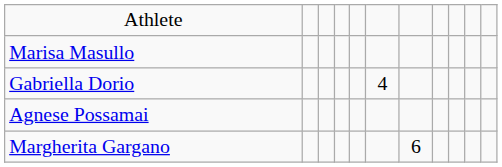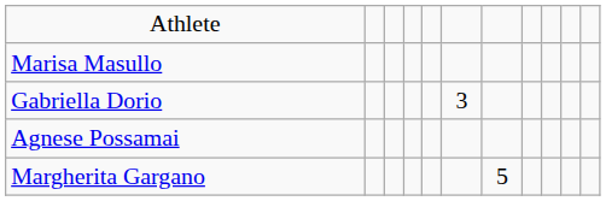Gabriella Dorio | column 6: 4 -> 3
Margherita Gargano | column 7: 6 -> 5
